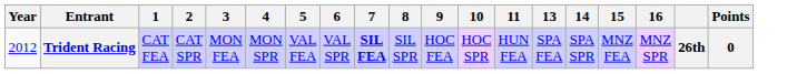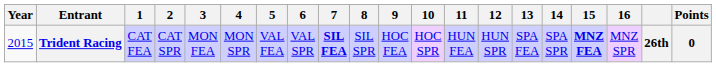+ column: 12 | HUN SPR
Trident Racing | Year: 2012 -> 2015
Trident Racing | 15: normal -> bold
